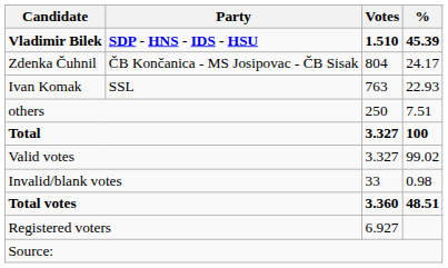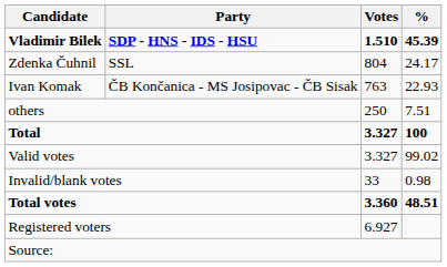Zdenka Čuhnil | Party: ČB Končanica - MS Josipovac - ČB Sisak -> SSL
Ivan Komak | Party: SSL -> ČB Končanica - MS Josipovac - ČB Sisak
